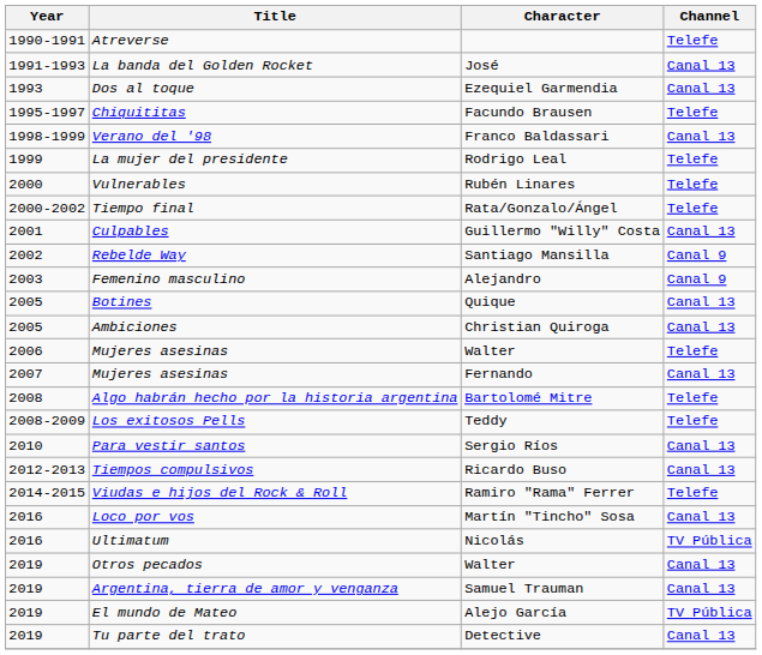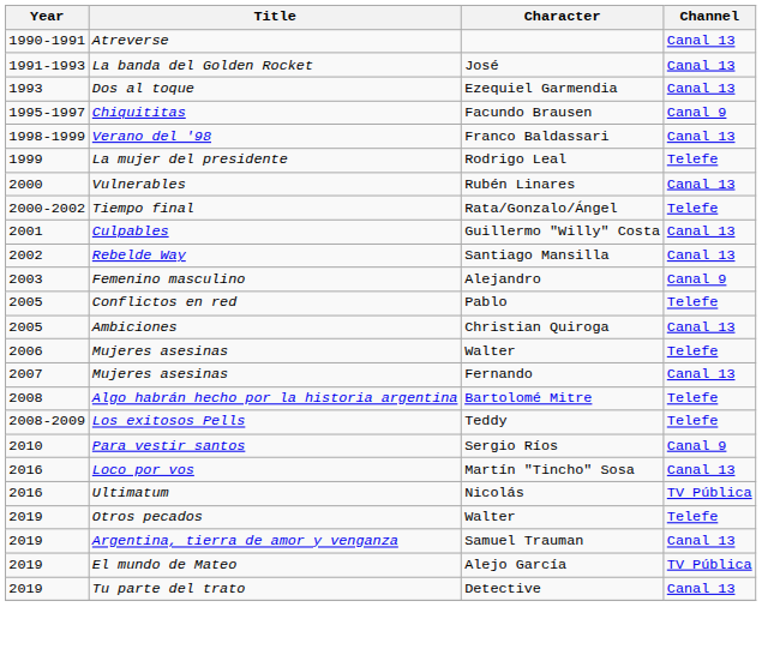Atreverse | Channel: Telefe -> Canal 13
Chiquititas | Channel: Telefe -> Canal 9
Vulnerables | Channel: Telefe -> Canal 13
Rebelde Way | Channel: Canal 9 -> Canal 13
- row: 2005 | Botines | Quique | Canal 13
+ row: 2005 | Conflictos en red | Pablo | Telefe
Para vestir santos | Channel: Canal 13 -> Canal 9
- row: 2012-2013 | Tiempos compulsivos | Ricardo Buso | Canal 13
- row: 2014-2015 | Viudas e hijos del Rock & Roll | Ramiro "Rama" Ferrer | Telefe
Otros pecados | Channel: Canal 13 -> Telefe
